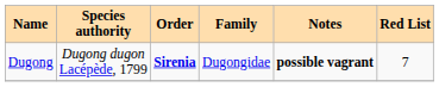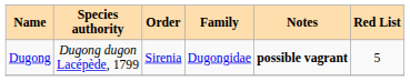Dugong | Order: bold -> normal
Dugong | Red List: 7 -> 5
